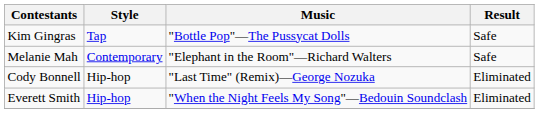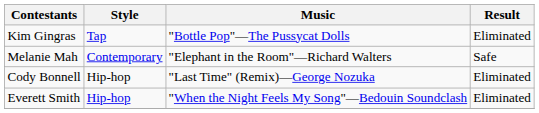Kim Gingras | Result: Safe -> Eliminated
